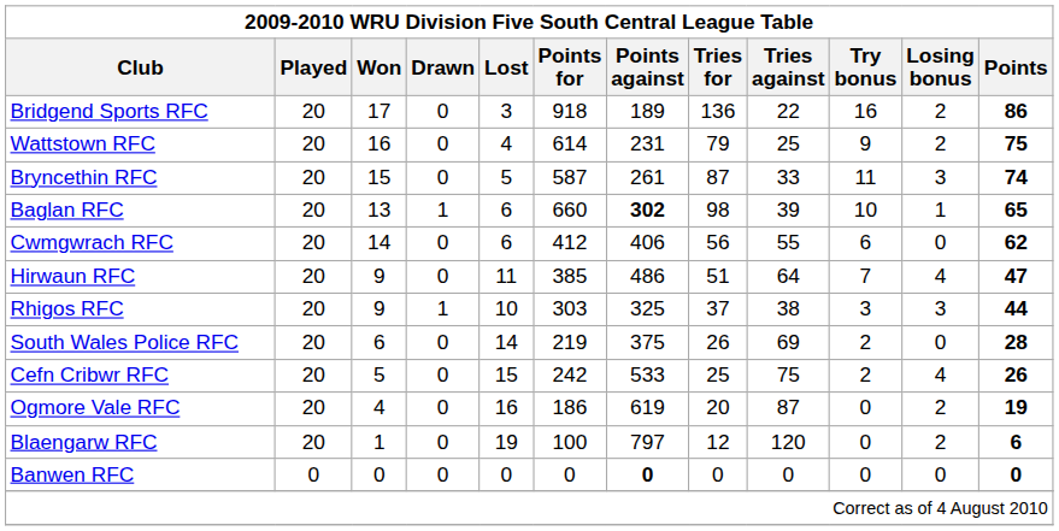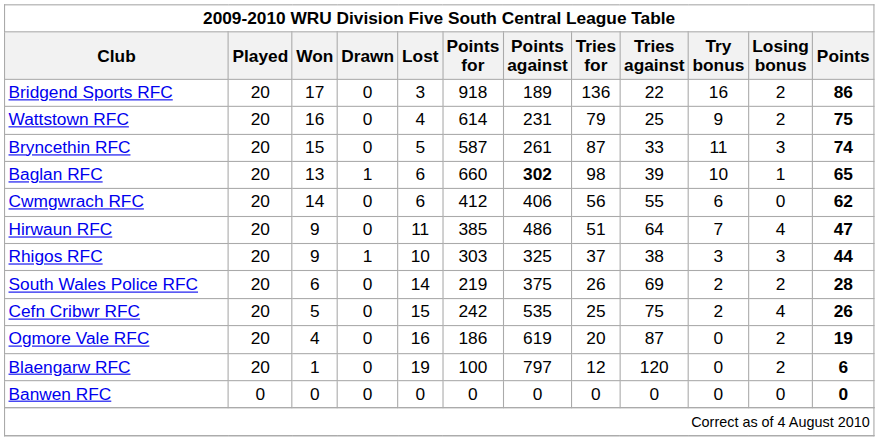South Wales Police RFC | Losing bonus: 0 -> 2
Cefn Cribwr RFC | Points against: 533 -> 535
Banwen RFC | Points against: bold -> normal
